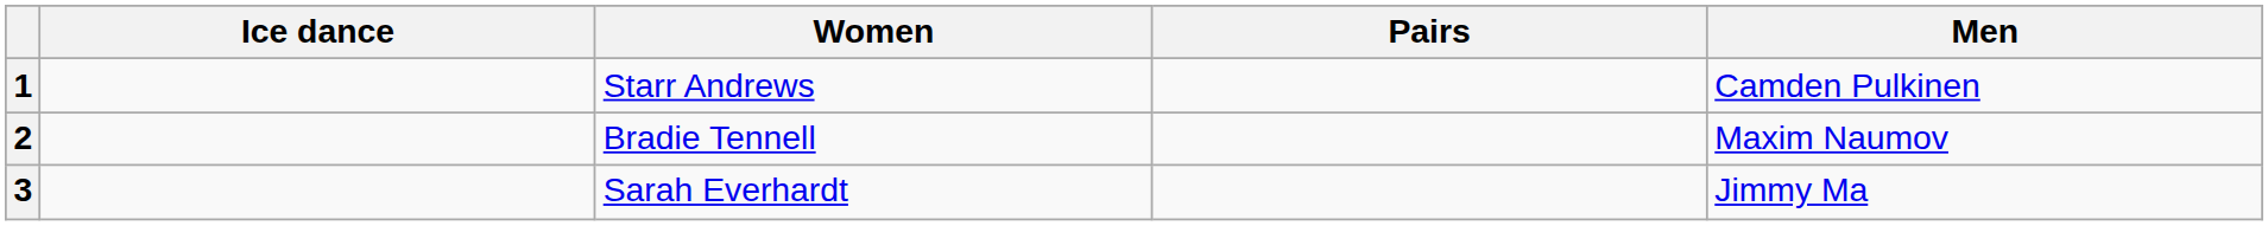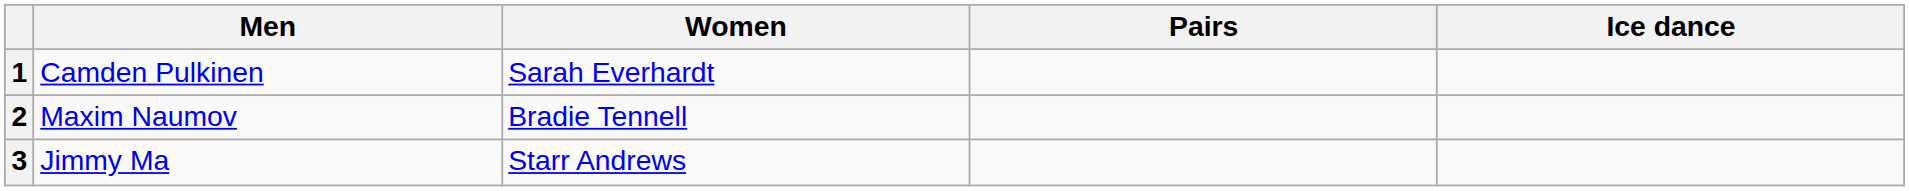columns swapped: Men <-> Ice dance
1 | Women: Starr Andrews -> Sarah Everhardt
3 | Women: Sarah Everhardt -> Starr Andrews
